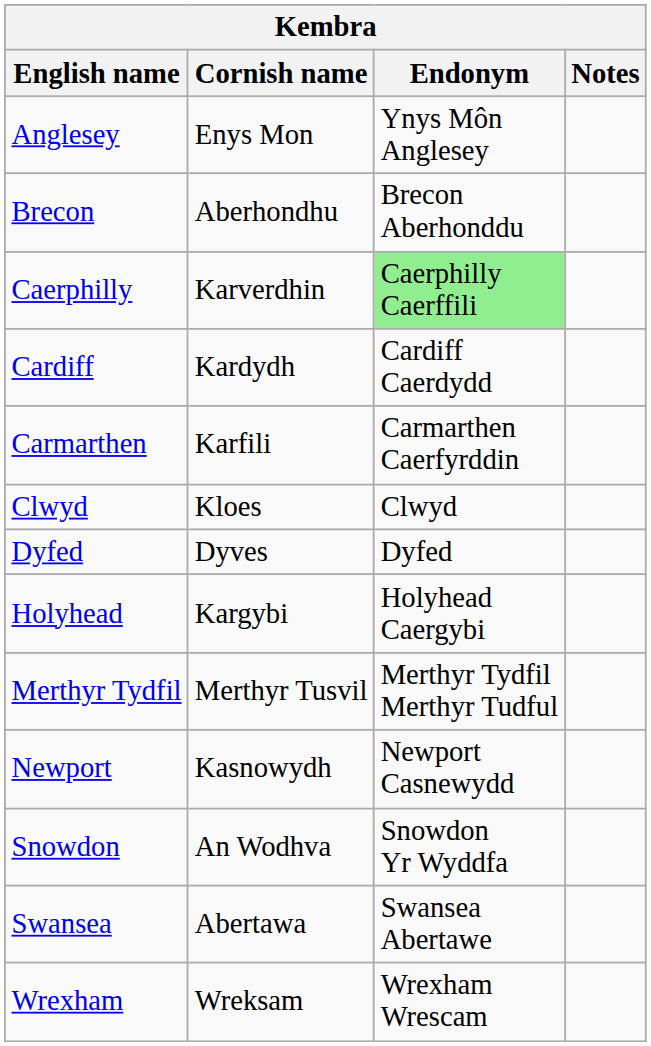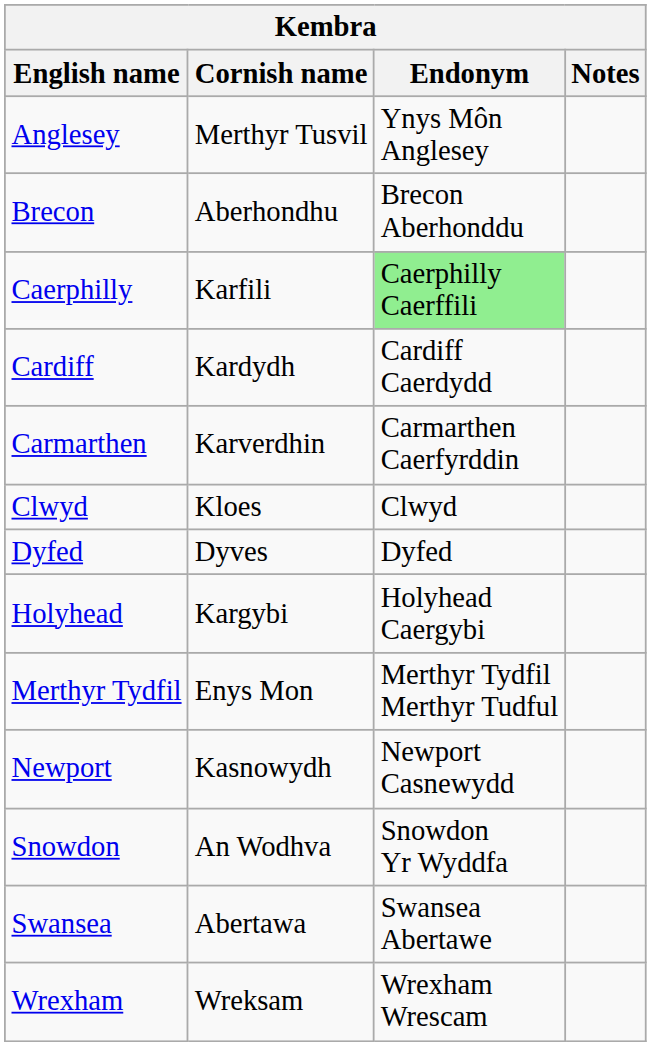Anglesey | Cornish name: Enys Mon -> Merthyr Tusvil
Caerphilly | Cornish name: Karverdhin -> Karfili
Carmarthen | Cornish name: Karfili -> Karverdhin
Merthyr Tydfil | Cornish name: Merthyr Tusvil -> Enys Mon
